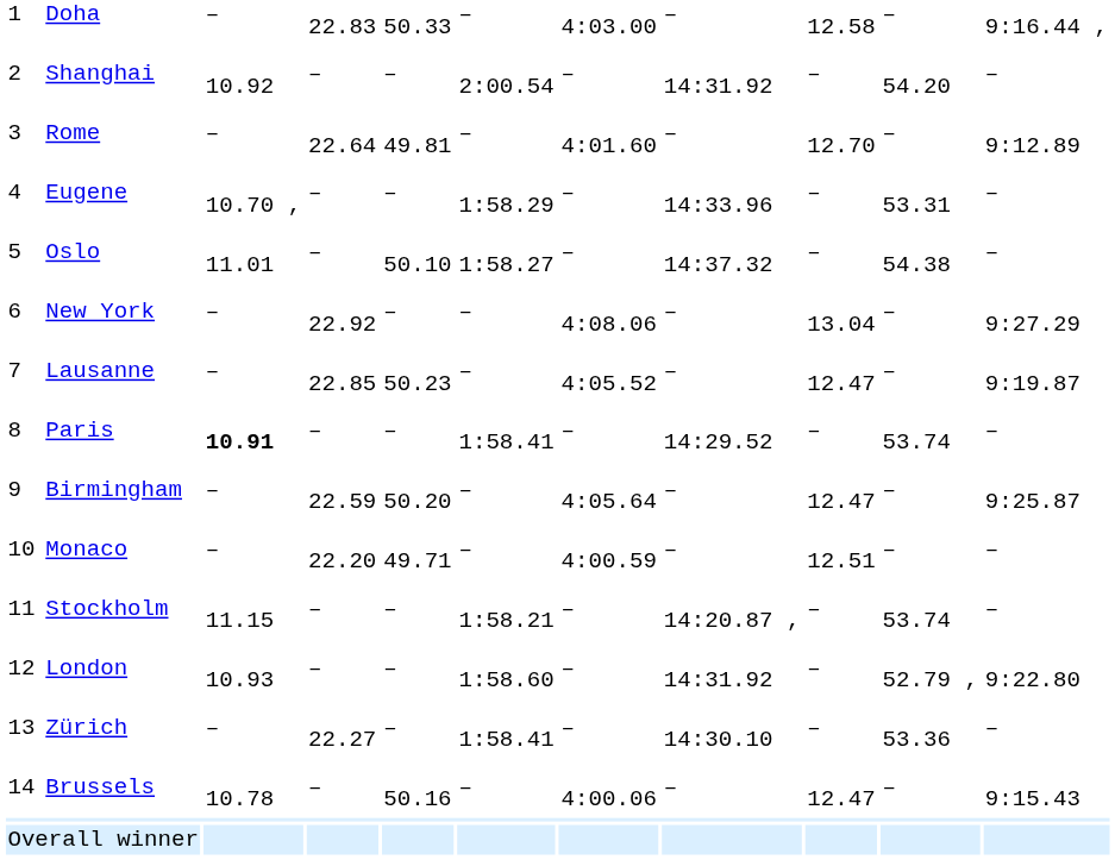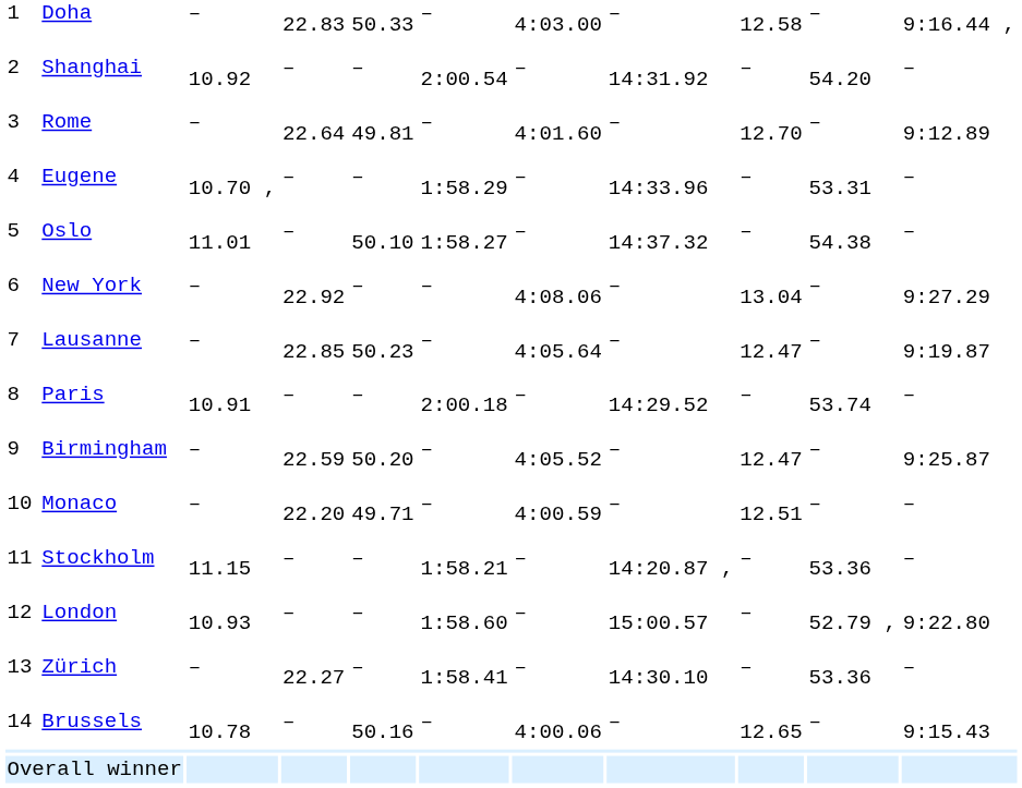Lausanne | column 7: 4:05.52 -> 4:05.64
Paris | column 3: bold -> normal
Paris | column 6: 1:58.41 -> 2:00.18
Birmingham | column 7: 4:05.64 -> 4:05.52
Stockholm | column 10: 53.74 -> 53.36
London | column 8: 14:31.92 -> 15:00.57
Brussels | column 9: 12.47 -> 12.65
